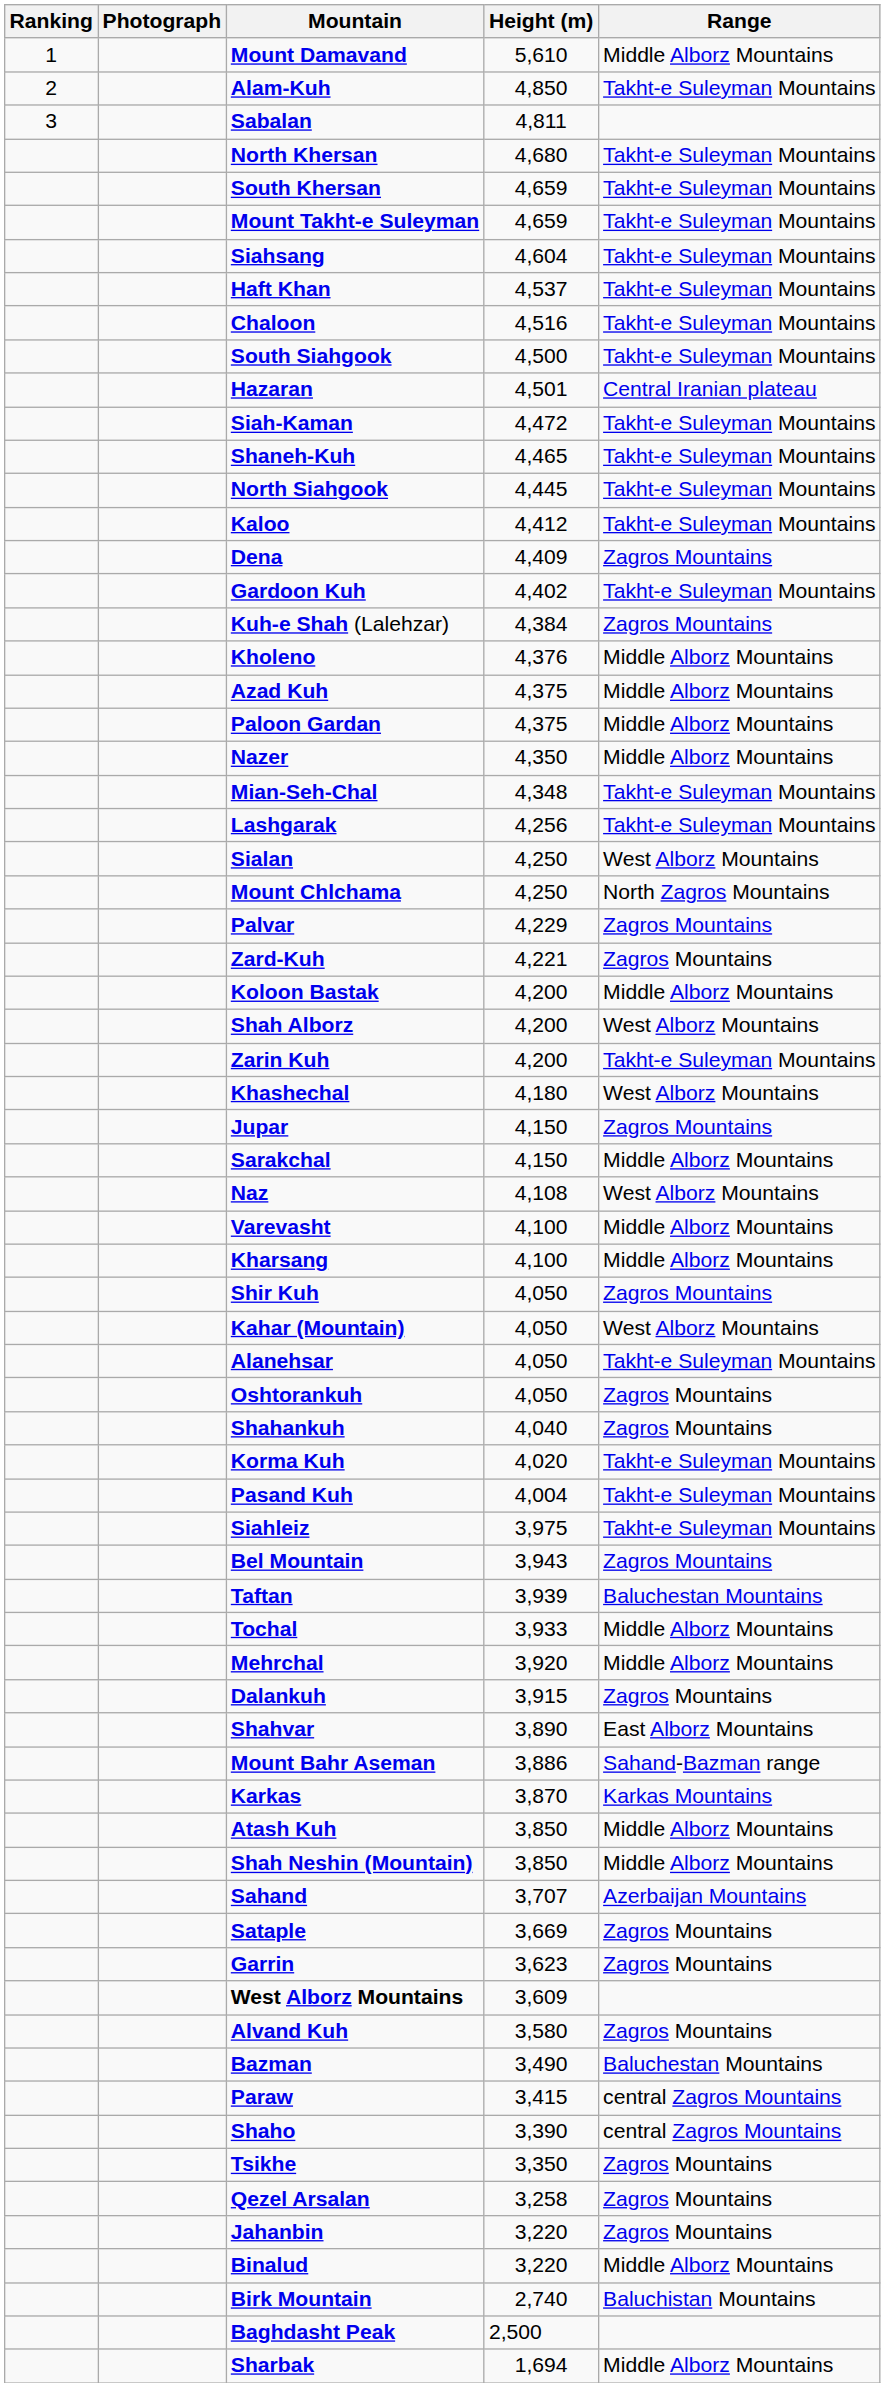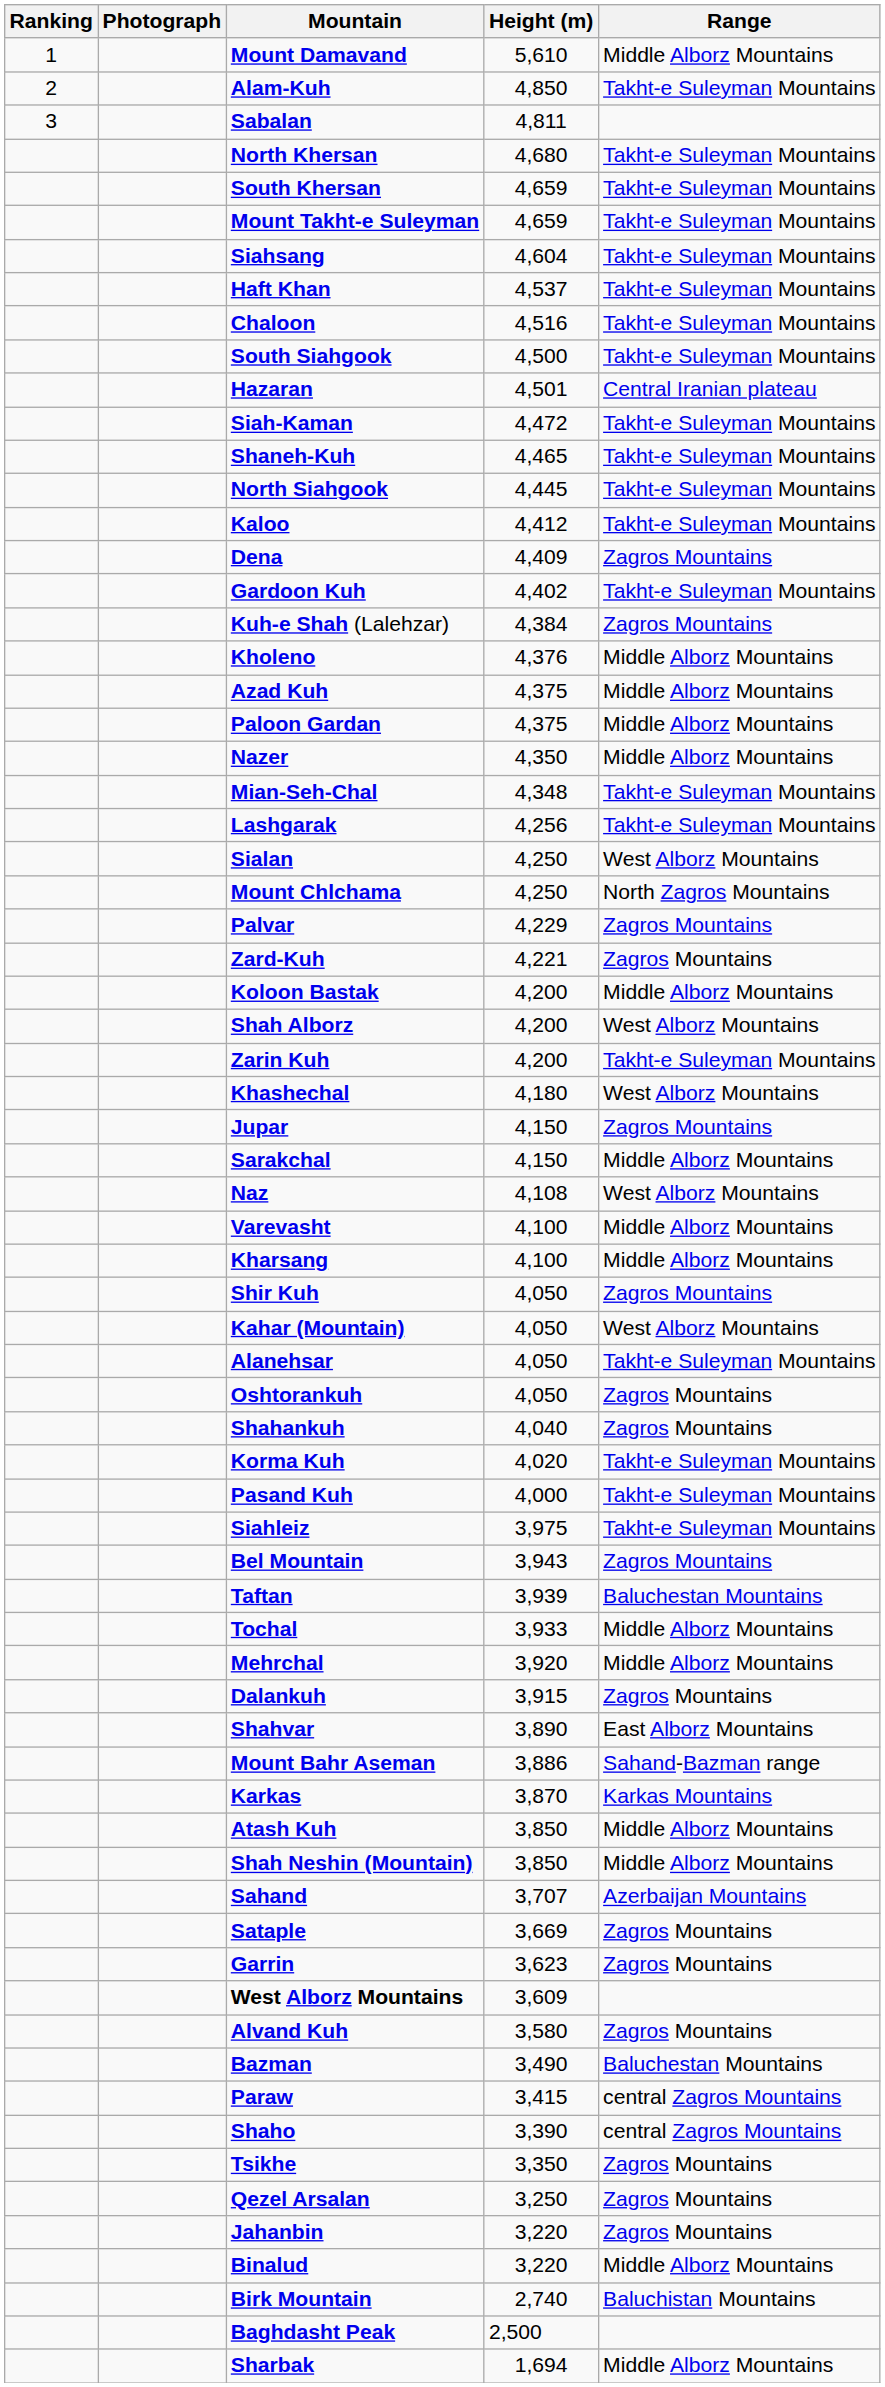Pasand Kuh | Height (m): 4,004 -> 4,000
Qezel Arsalan | Height (m): 3,258 -> 3,250
